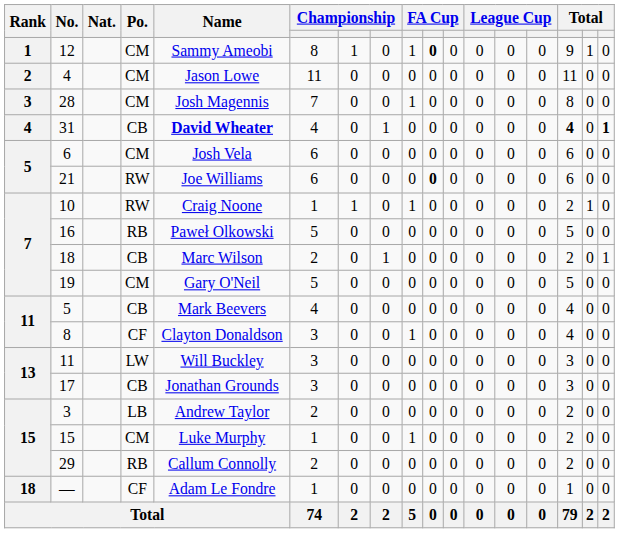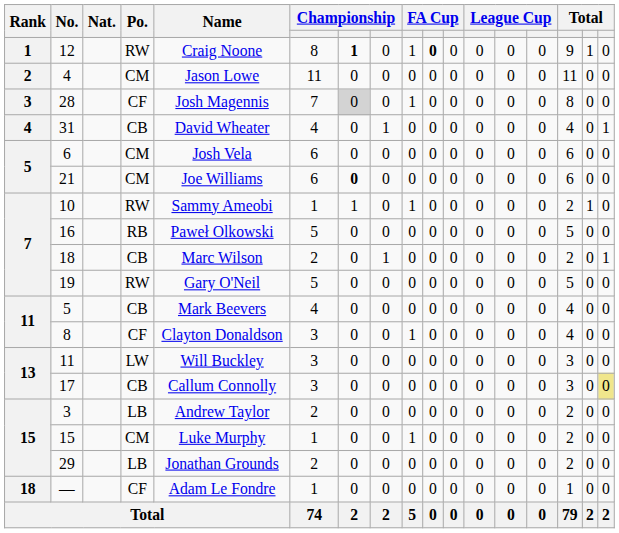12 | Po.: CM -> RW
12 | Name: Sammy Ameobi -> Craig Noone
12 | column 7: normal -> bold
28 | Po.: CM -> CF
28 | column 7: no background -> lightgrey background
31 | Name: bold -> normal
31 | column 15: bold -> normal
31 | column 17: bold -> normal
21 | Po.: RW -> CM
21 | column 7: normal -> bold
21 | column 10: bold -> normal
10 | Name: Craig Noone -> Sammy Ameobi
19 | Po.: CM -> RW
17 | Name: Jonathan Grounds -> Callum Connolly
17 | column 17: no background -> khaki background
29 | Po.: RB -> LB
29 | Name: Callum Connolly -> Jonathan Grounds
